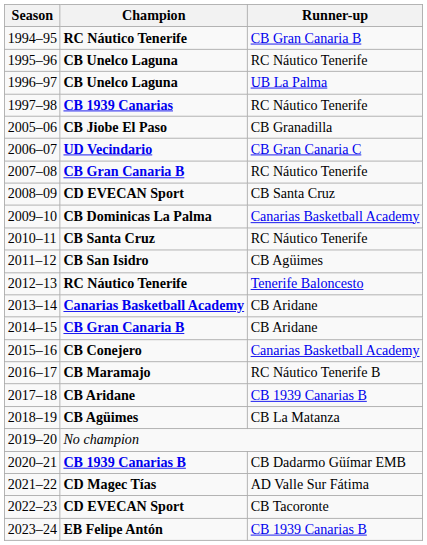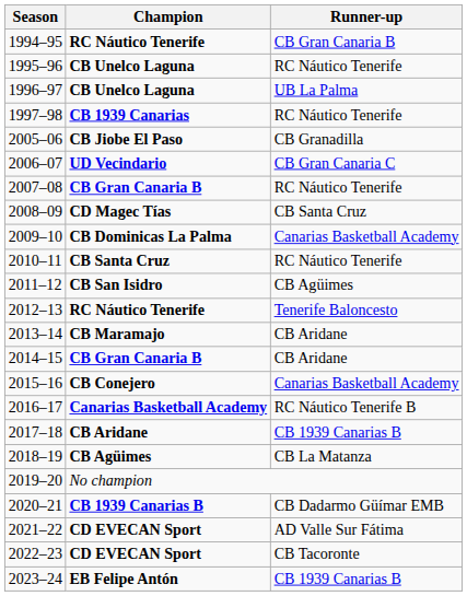2008–09 | Champion: CD EVECAN Sport -> CD Magec Tías
2013–14 | Champion: Canarias Basketball Academy -> CB Maramajo
2016–17 | Champion: CB Maramajo -> Canarias Basketball Academy
2021–22 | Champion: CD Magec Tías -> CD EVECAN Sport
